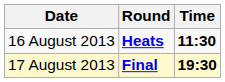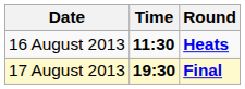columns swapped: Time <-> Round
